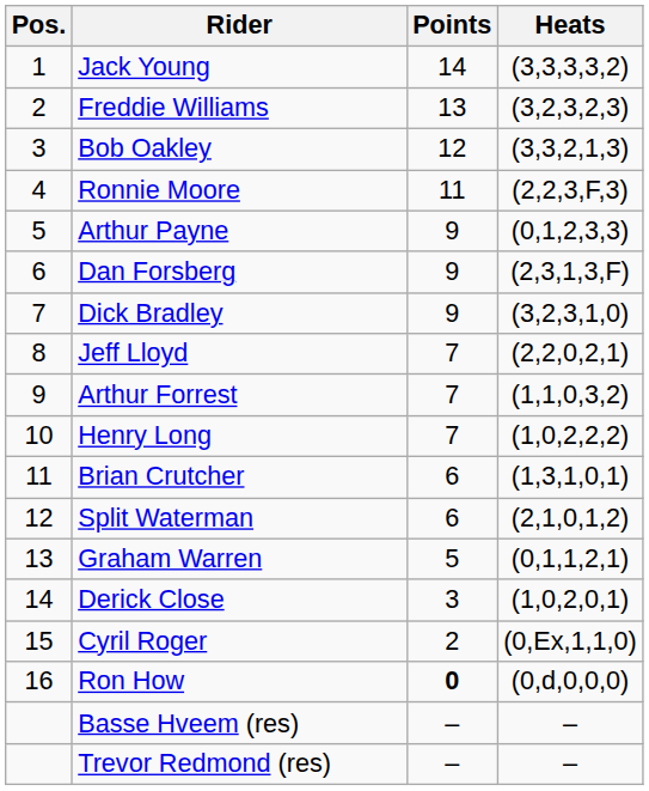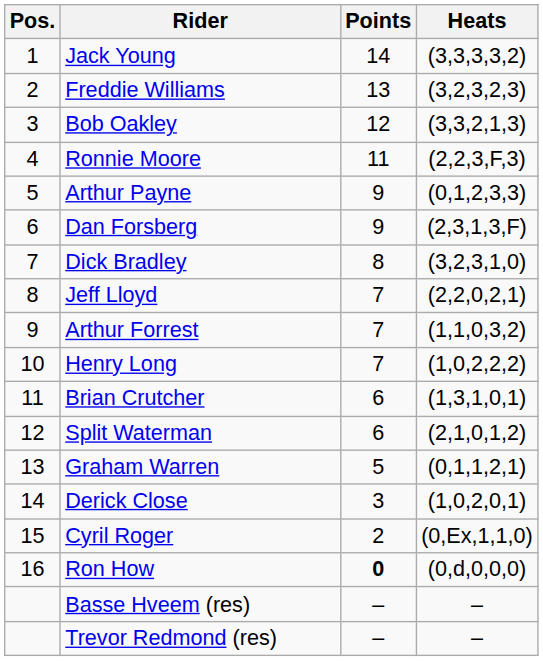Dick Bradley | Points: 9 -> 8
